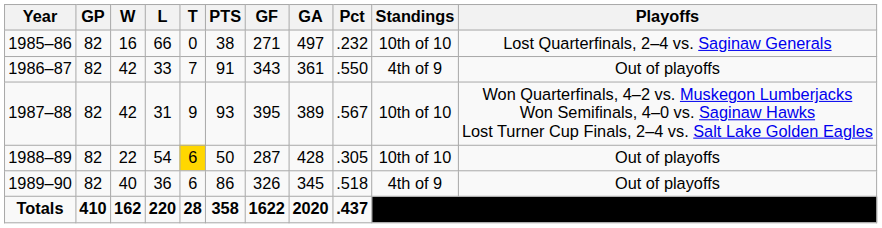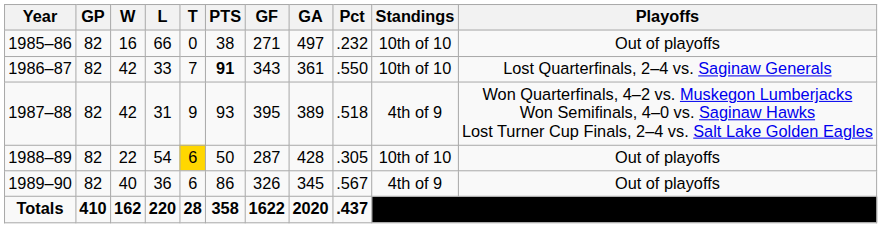1985–86 | Playoffs: Lost Quarterfinals, 2–4 vs. Saginaw Generals -> Out of playoffs
1986–87 | PTS: normal -> bold
1986–87 | Standings: 4th of 9 -> 10th of 10
1986–87 | Playoffs: Out of playoffs -> Lost Quarterfinals, 2–4 vs. Saginaw Generals
1987–88 | Pct: .567 -> .518
1987–88 | Standings: 10th of 10 -> 4th of 9
1989–90 | Pct: .518 -> .567
